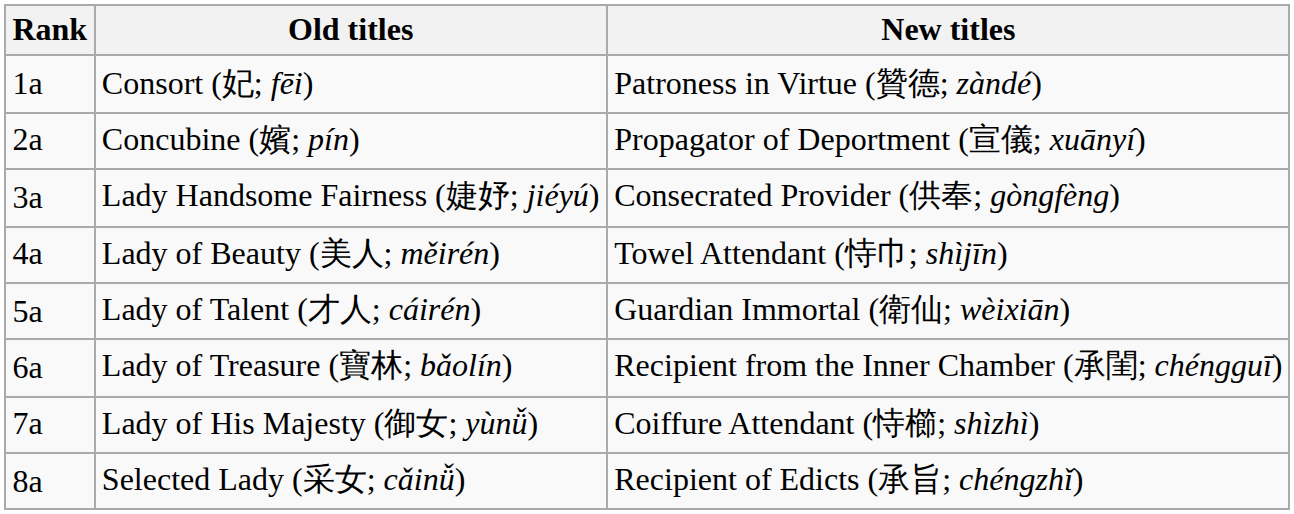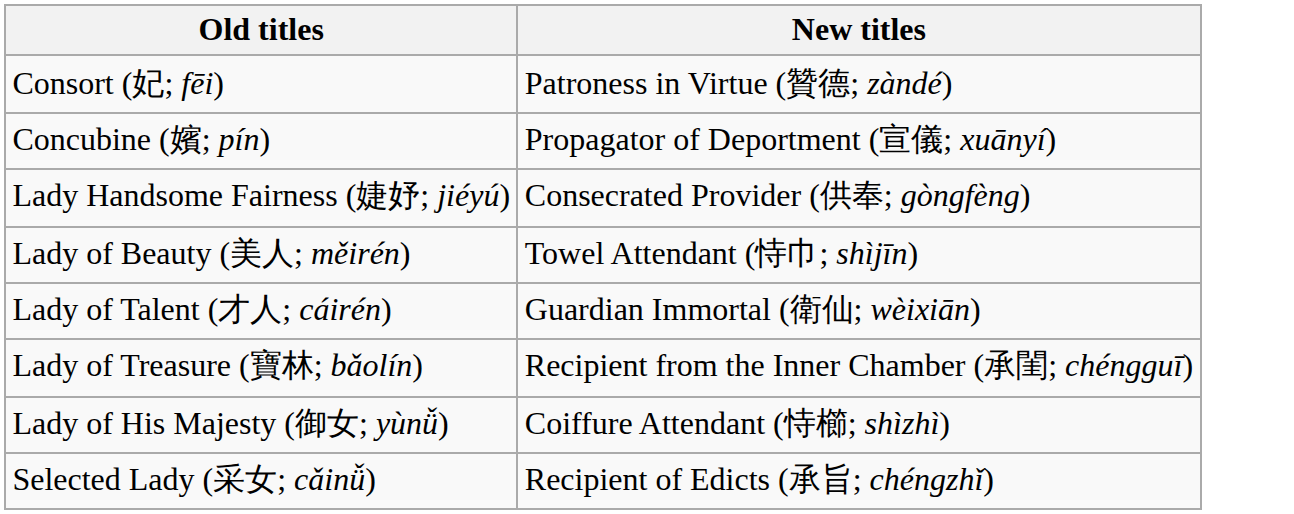- column: Rank | 1a | 2a | 3a | 4a | 5a | 6a | 7a | 8a
